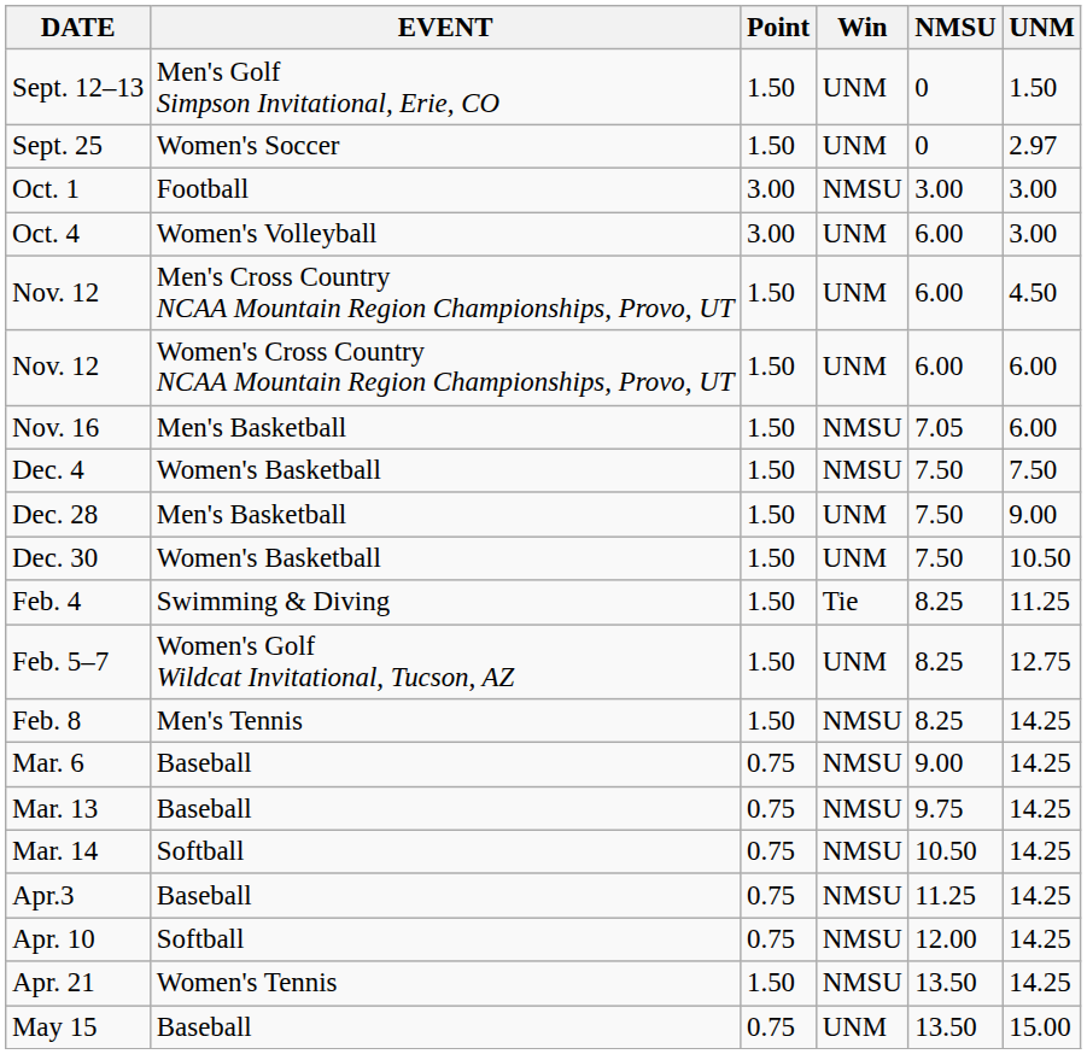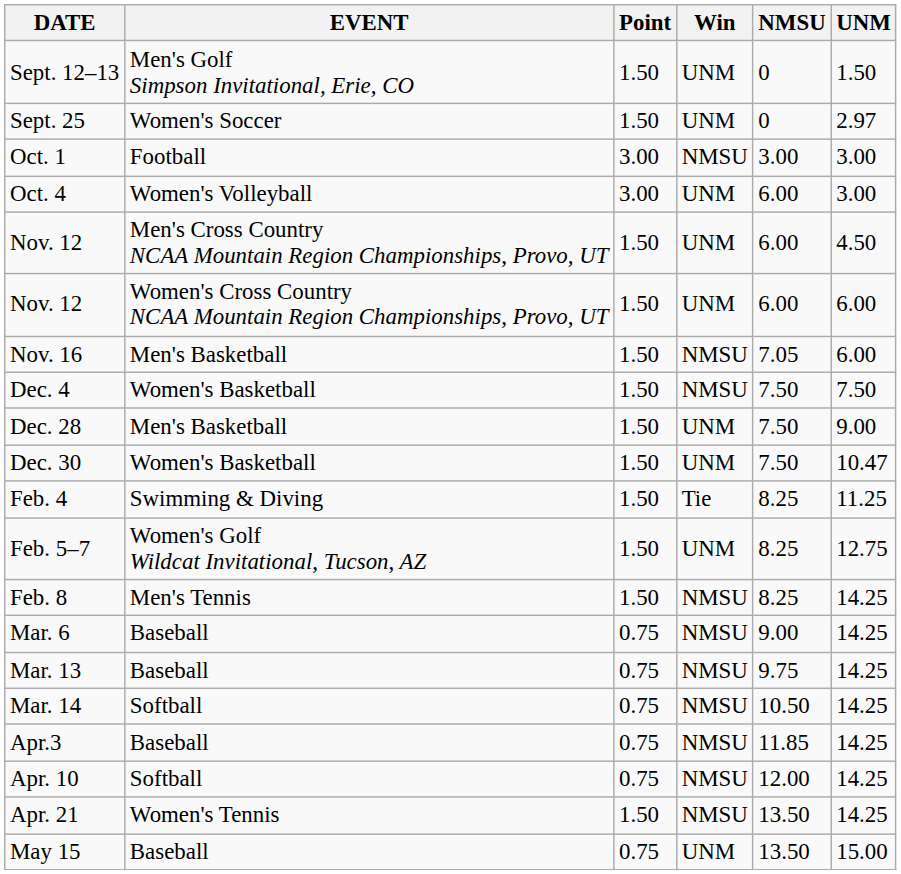Dec. 30 | UNM: 10.50 -> 10.47
Apr.3 | NMSU: 11.25 -> 11.85
